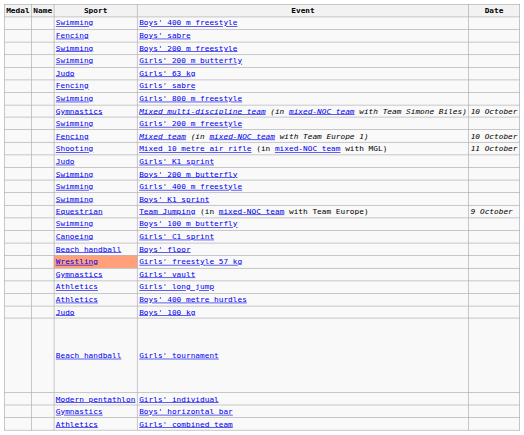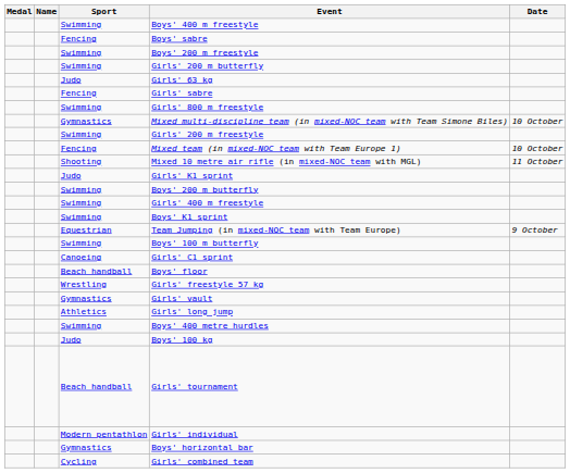Girls' freestyle 57 kg | Sport: lightsalmon background -> no background
Boys' 400 metre hurdles | Sport: Athletics -> Swimming
Girls' combined team | Sport: Athletics -> Cycling
